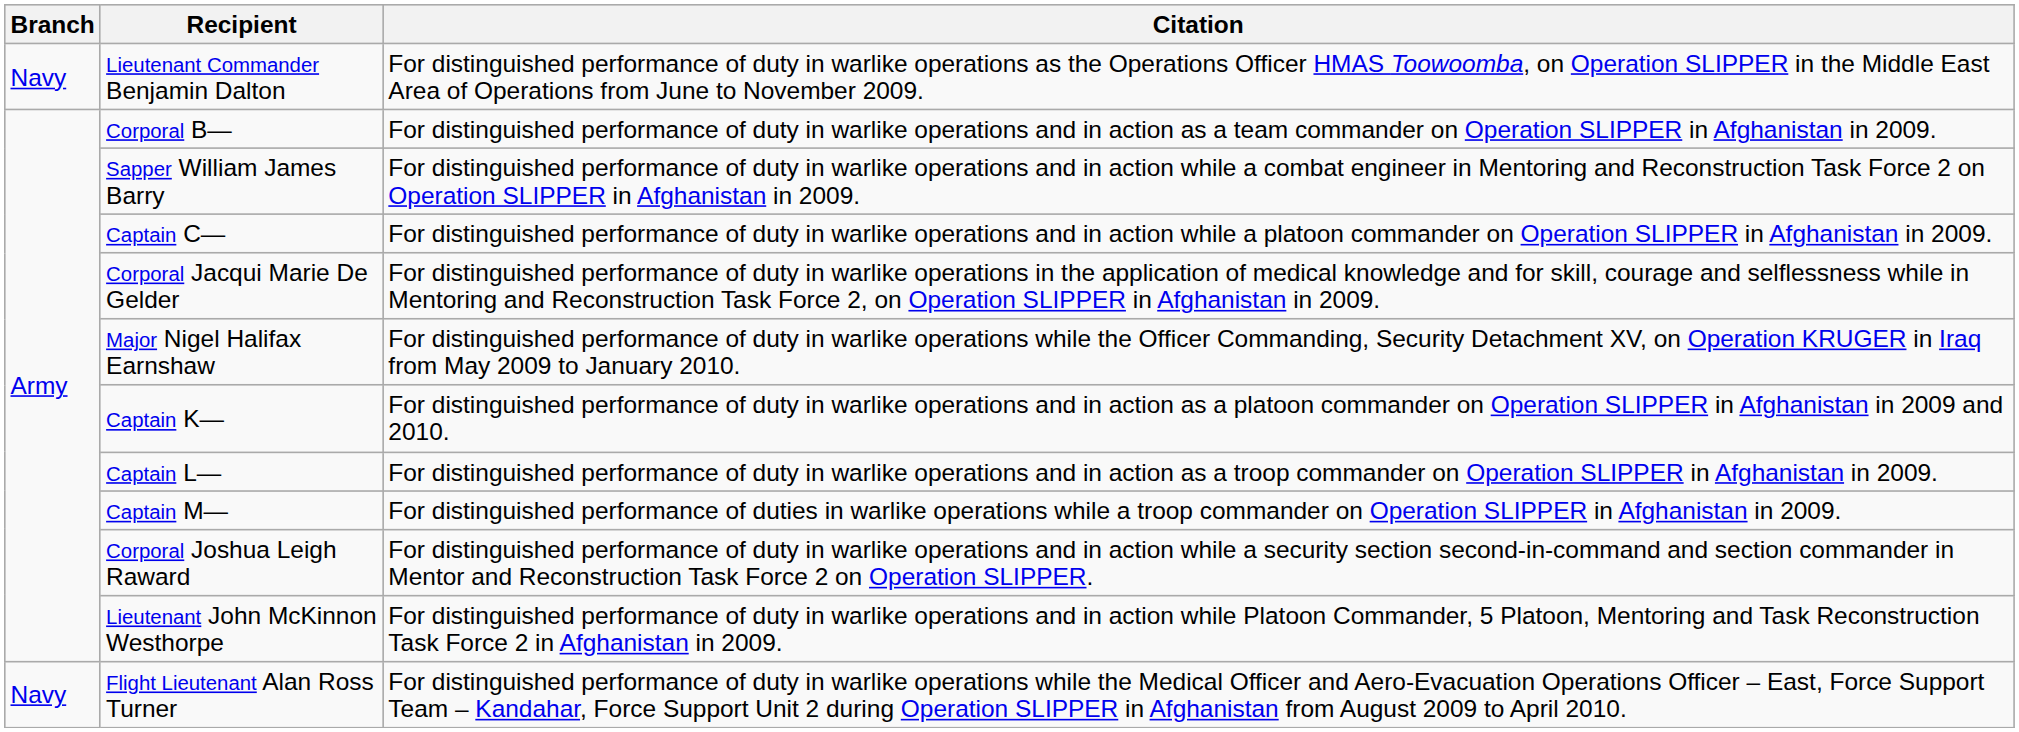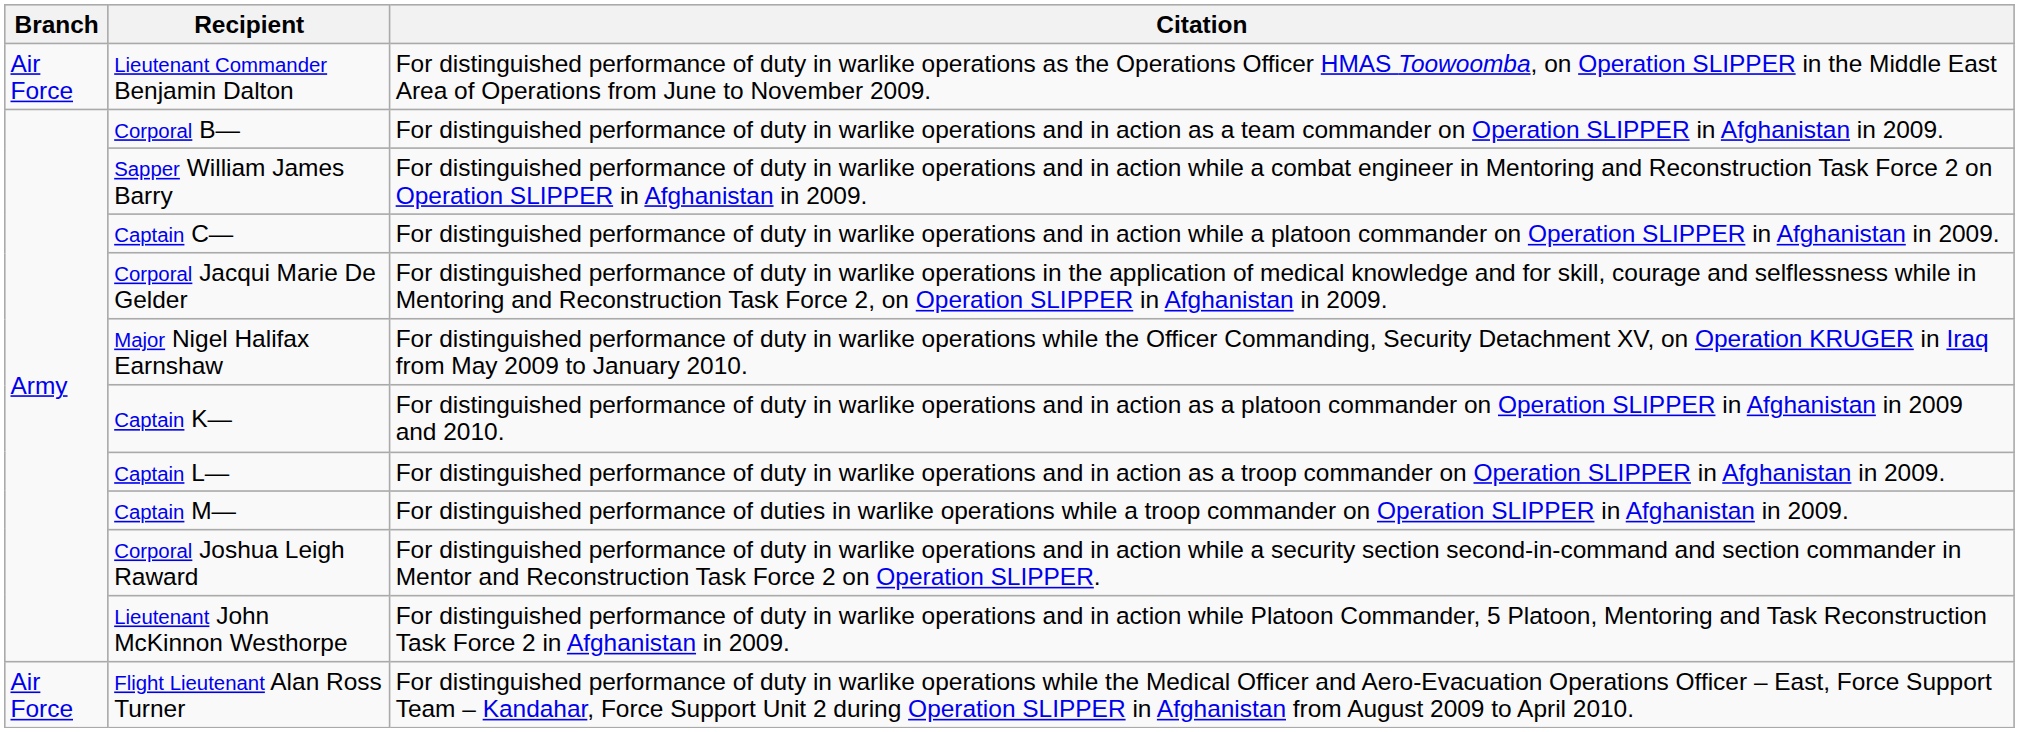Lieutenant Commander Benjamin Dalton | Branch: Navy -> Air Force
Flight Lieutenant Alan Ross Turner | Branch: Navy -> Air Force
